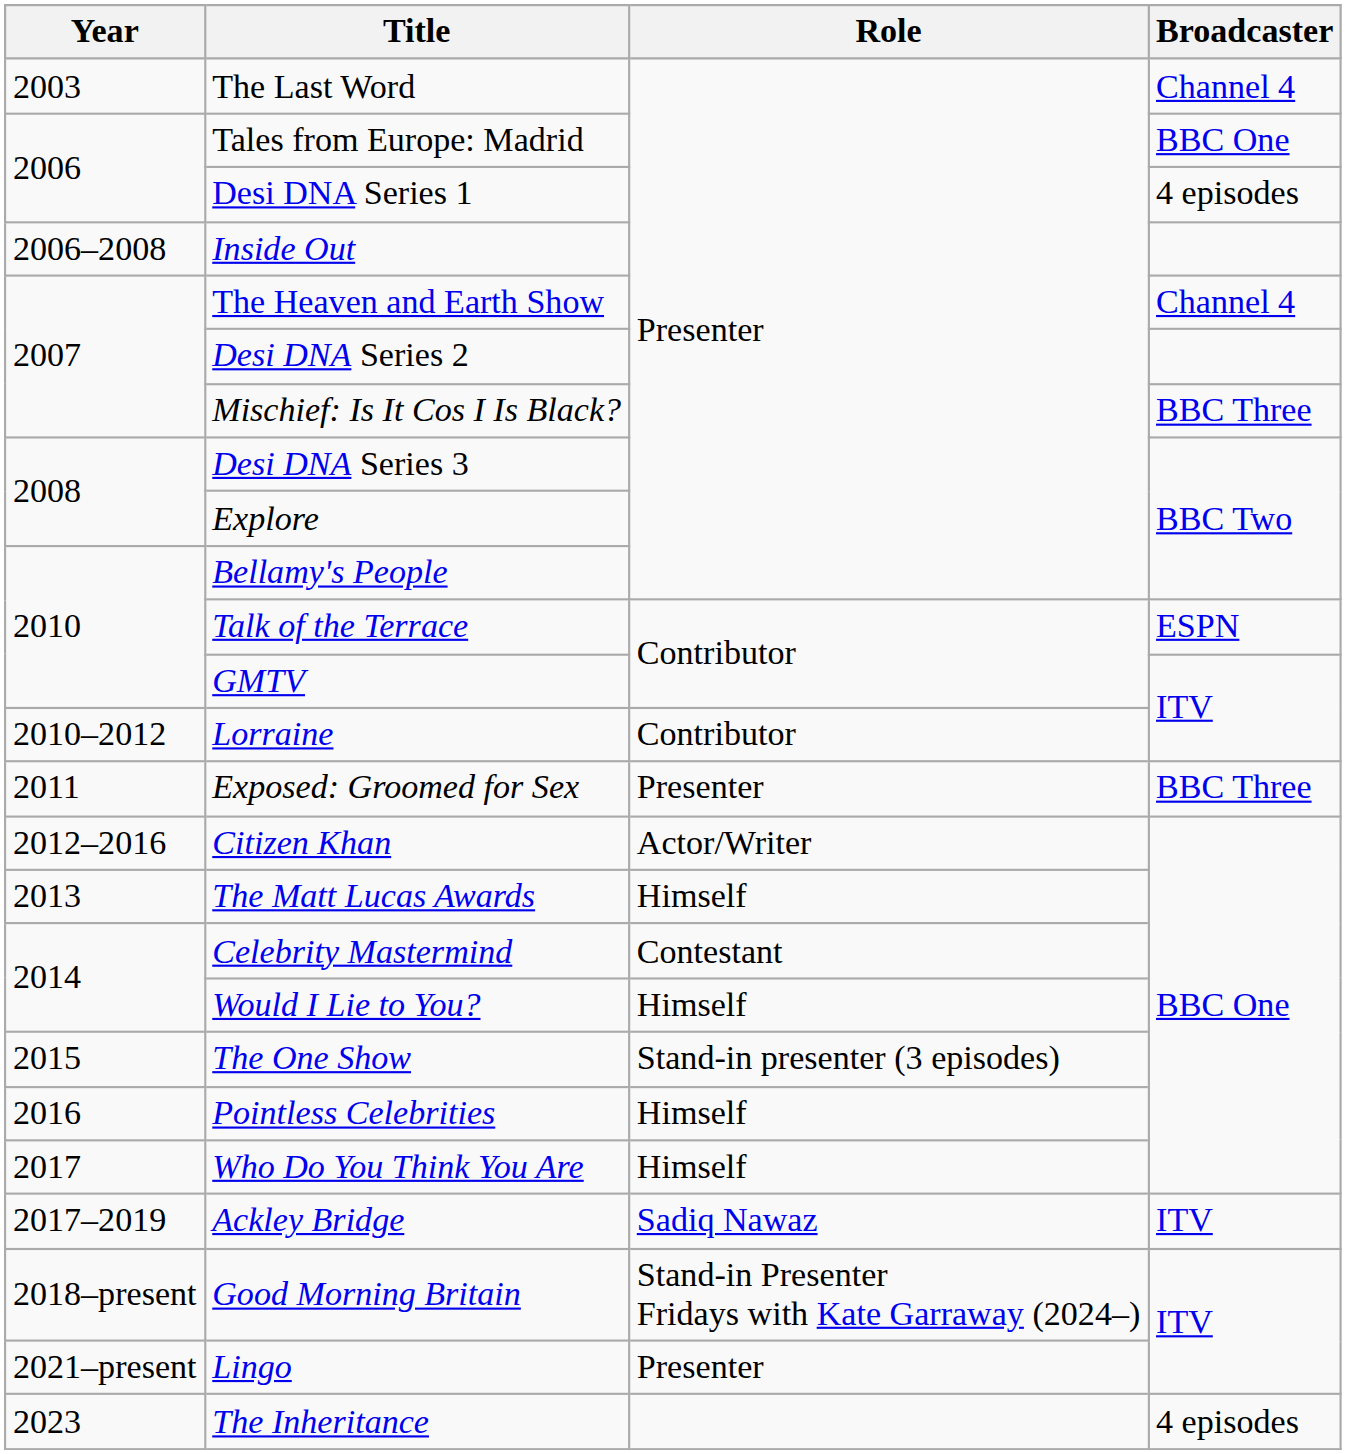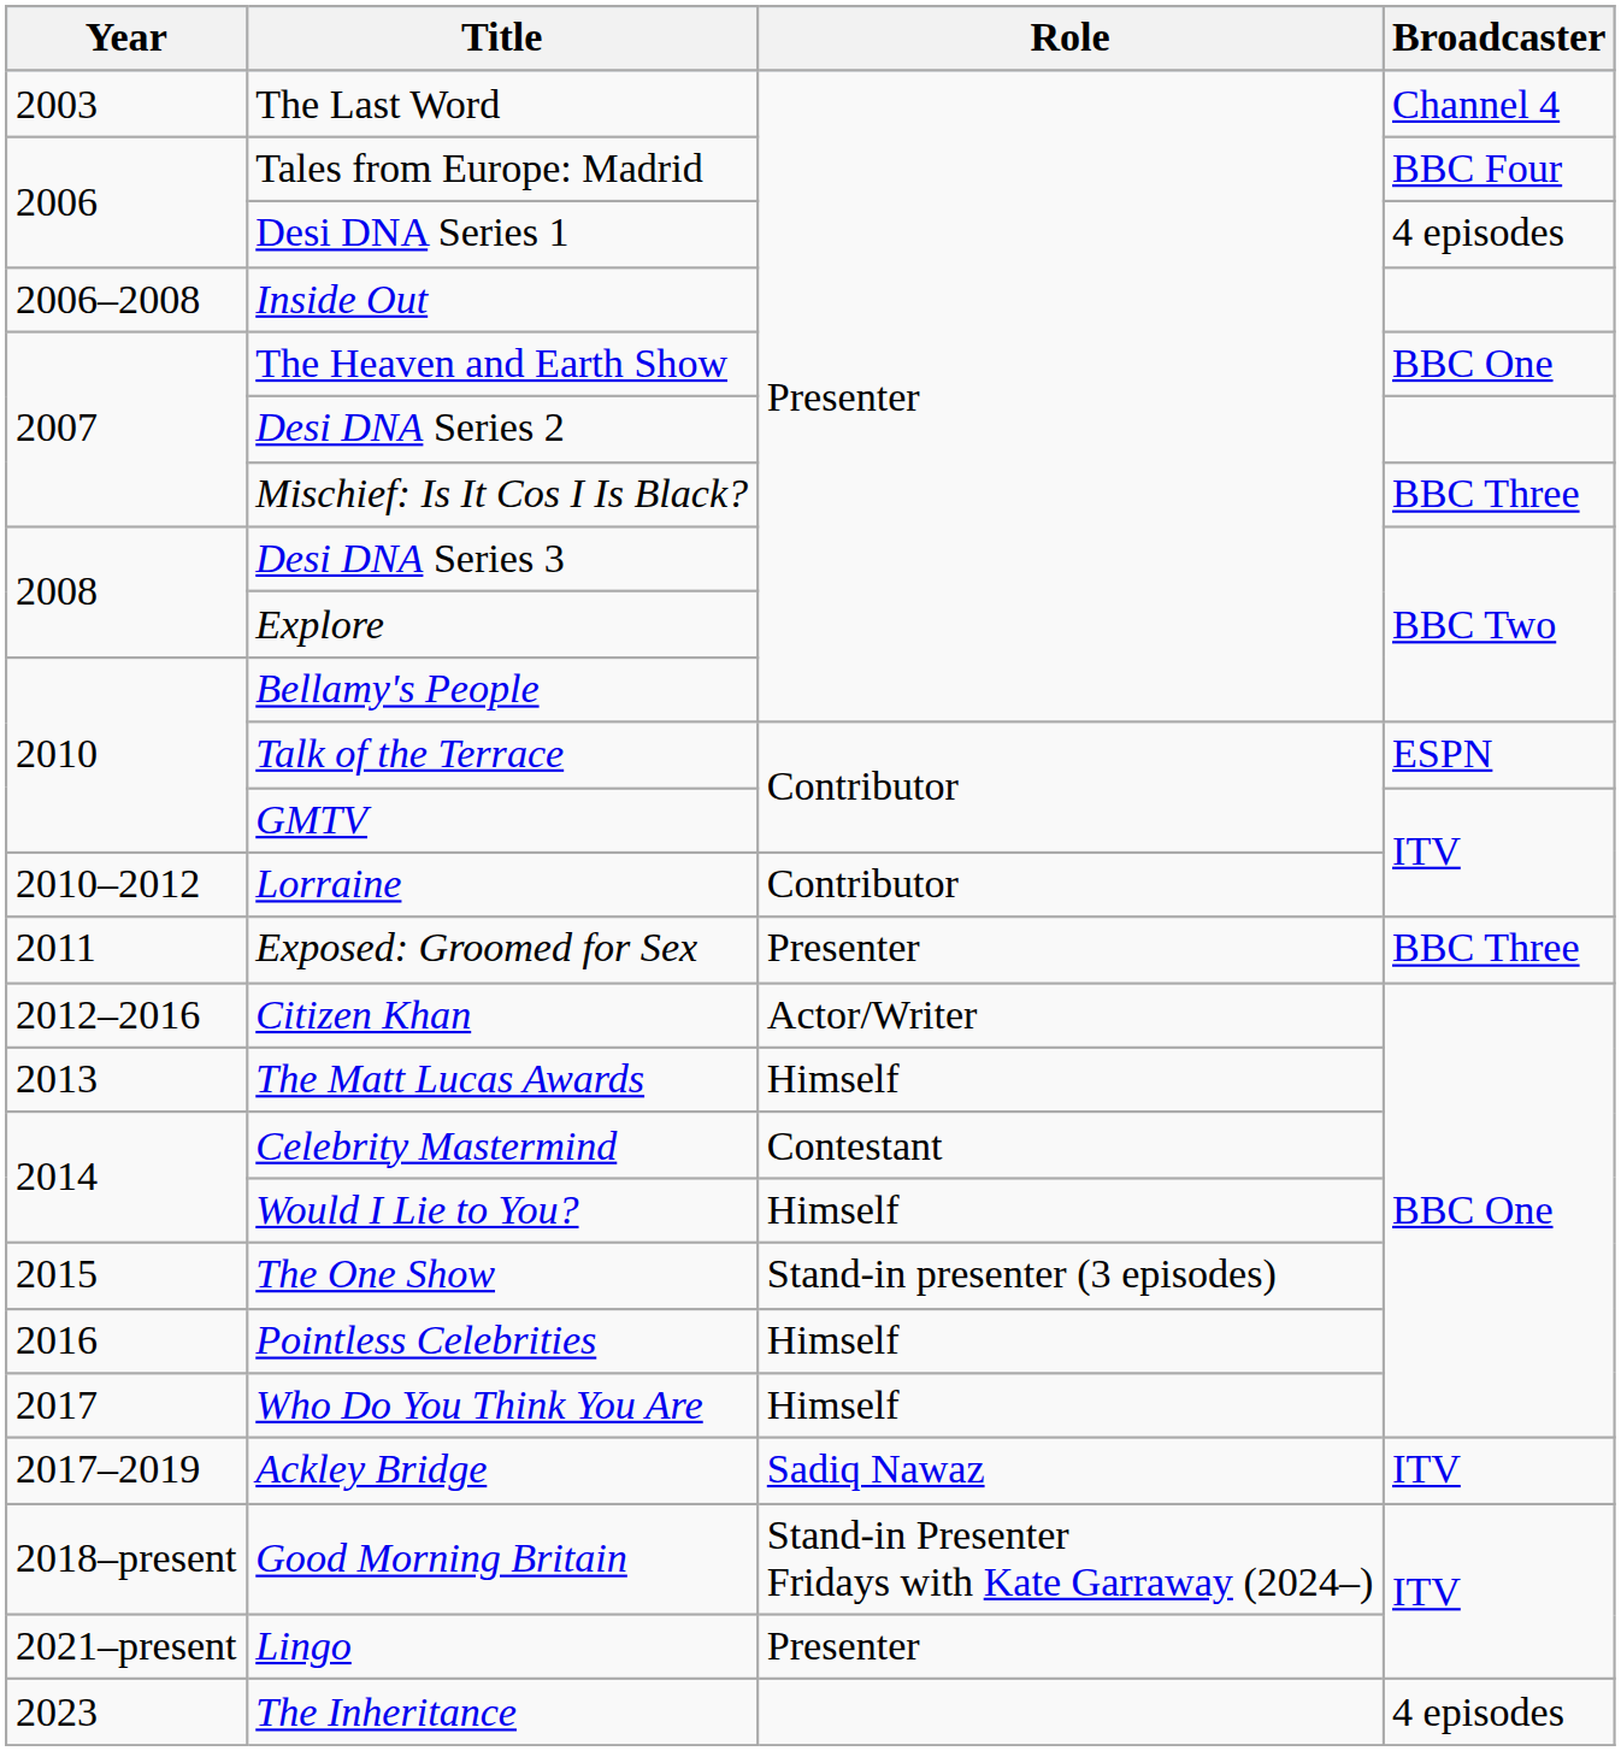Tales from Europe: Madrid | Broadcaster: BBC One -> BBC Four
The Heaven and Earth Show | Broadcaster: Channel 4 -> BBC One
